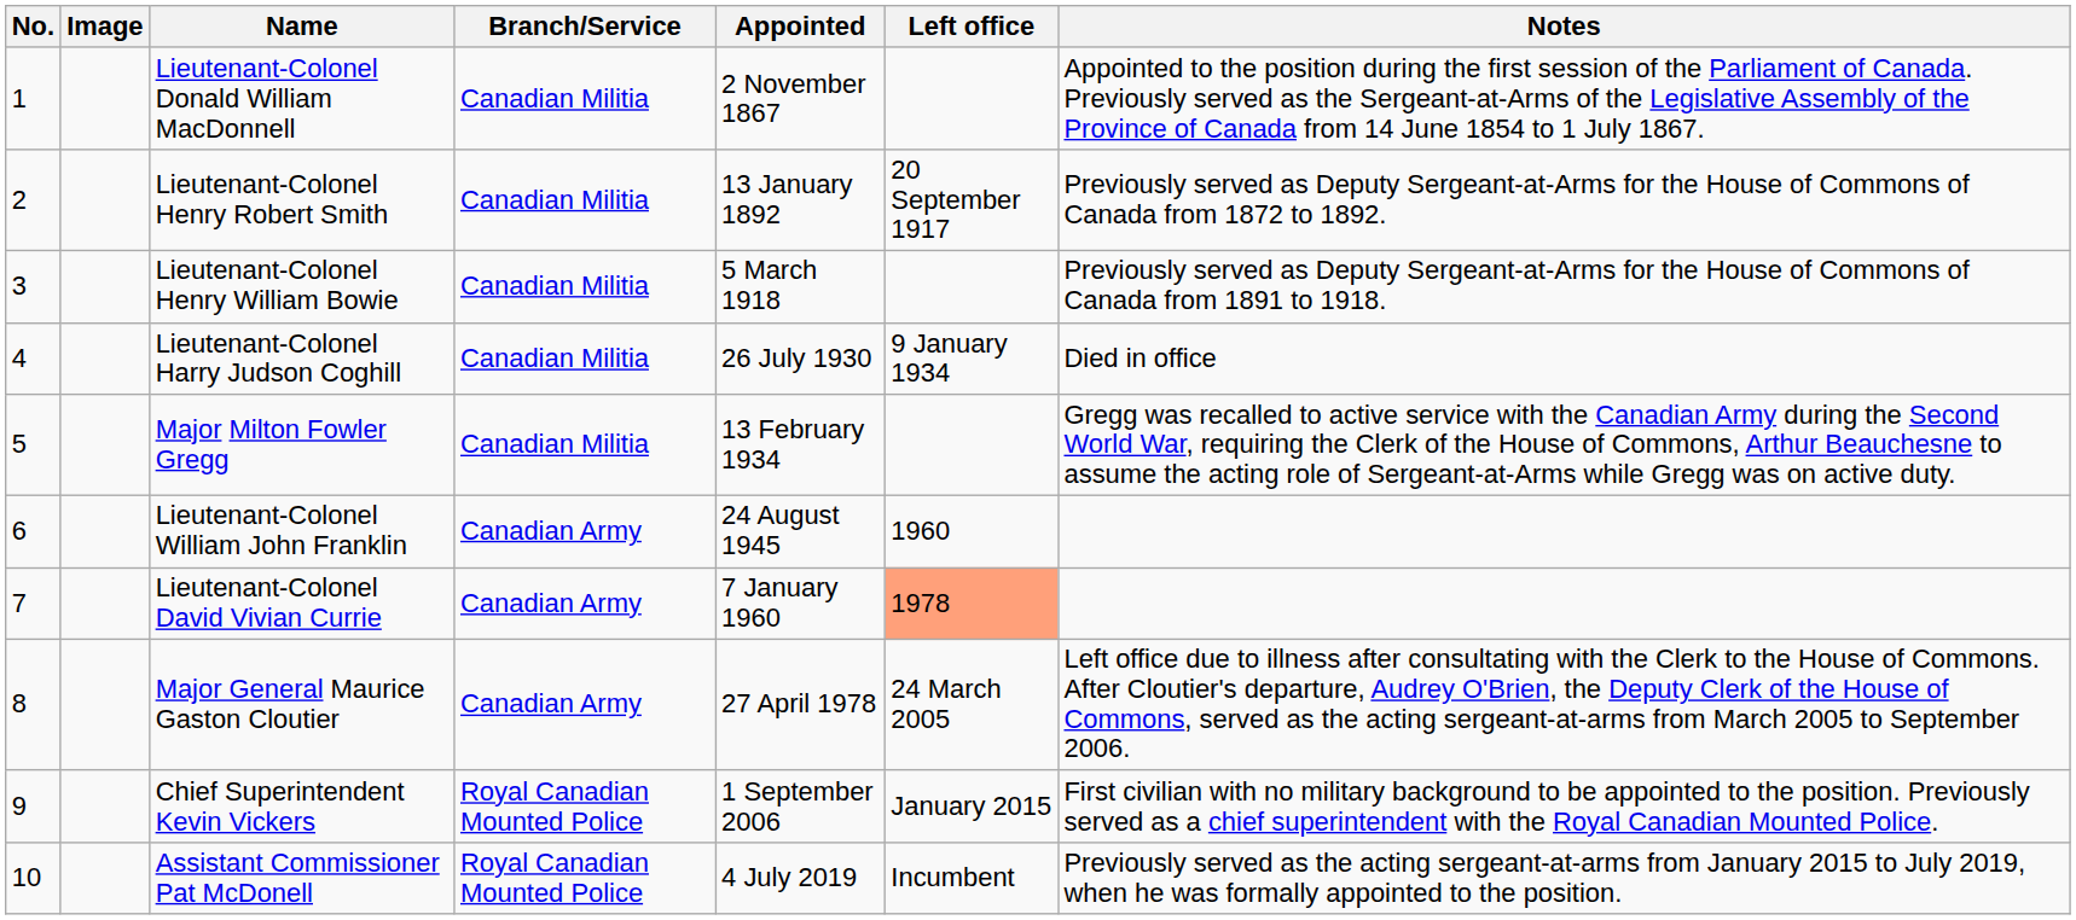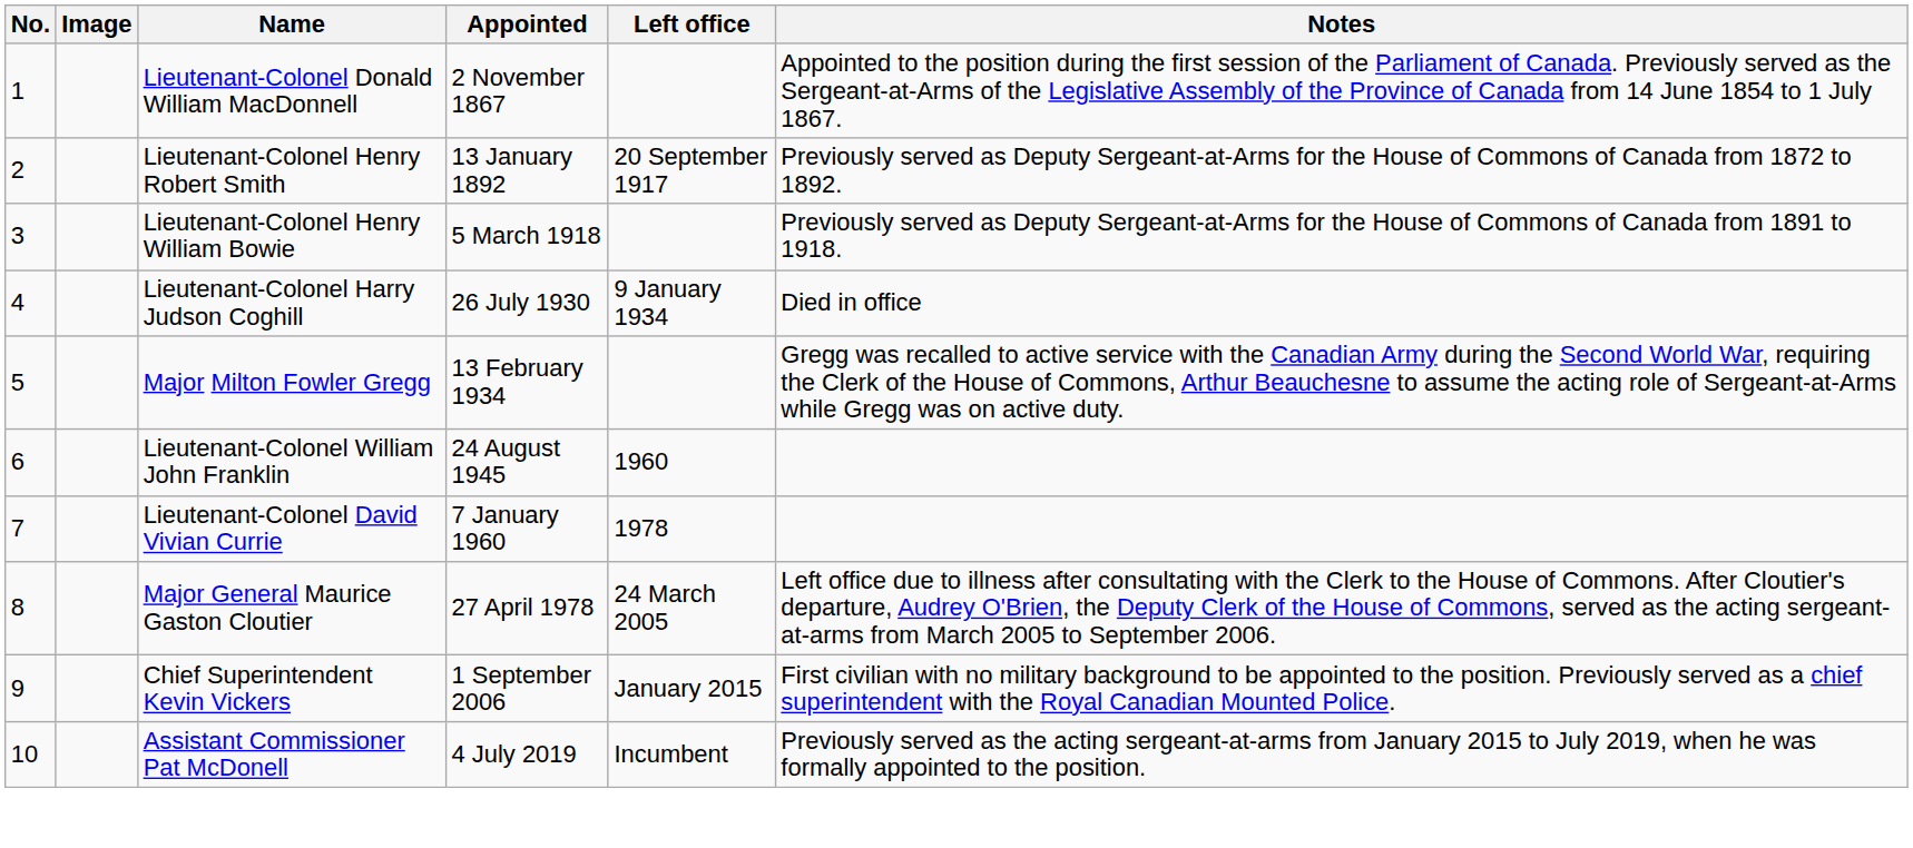- column: Branch/Service | Canadian Militia | Canadian Militia | Canadian Militia | Canadian Militia | Canadian Militia | Canadian Army | Canadian Army | Canadian Army | Royal Canadian Mounted Police | Royal Canadian Mounted Police
Lieutenant-Colonel David Vivian Currie | Left office: lightsalmon background -> no background
